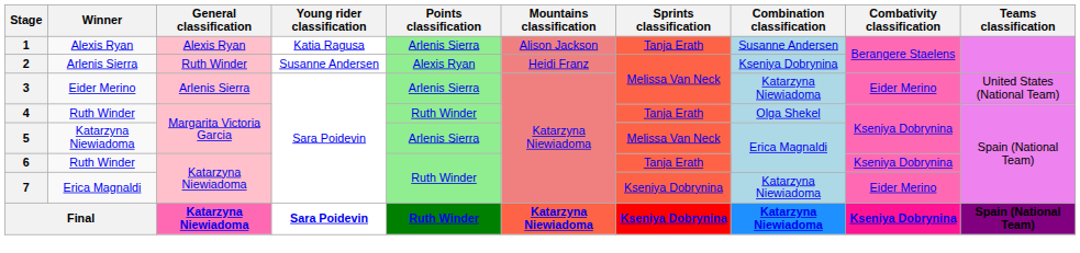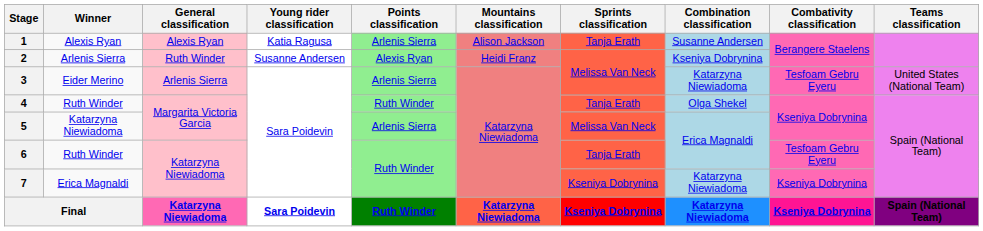3 | Combativity classification: Eider Merino -> Tesfoam Gebru Eyeru
6 | Combativity classification: Kseniya Dobrynina -> Tesfoam Gebru Eyeru
7 | Combativity classification: Eider Merino -> Kseniya Dobrynina
